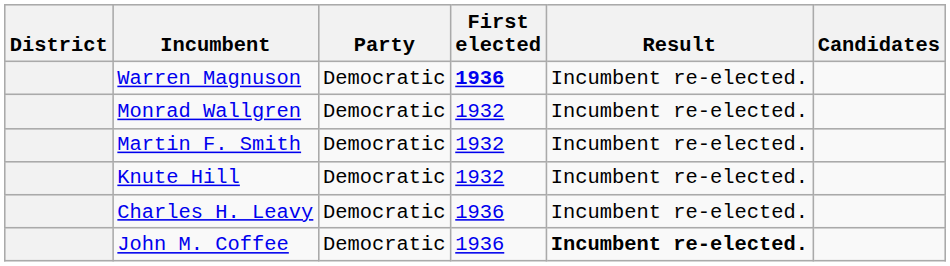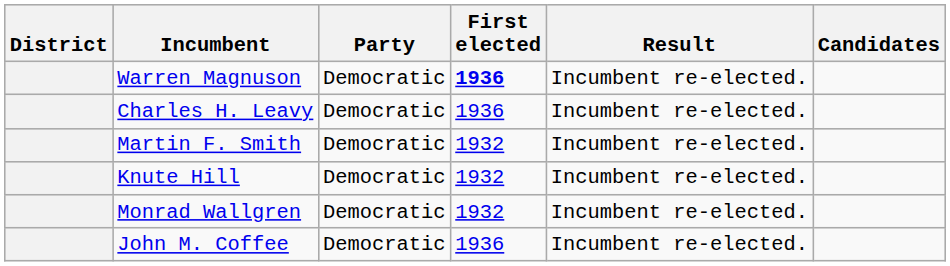rows swapped: Monrad Wallgren <-> Charles H. Leavy
John M. Coffee | Result: bold -> normal
